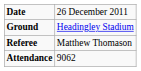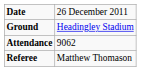rows swapped: Attendance <-> Referee
